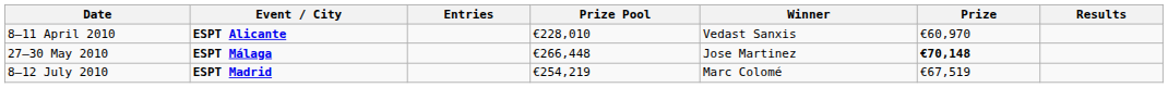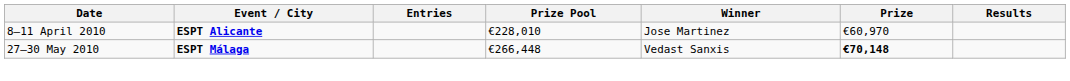8–11 April 2010 | Winner: Vedast Sanxis -> Jose Martinez
27–30 May 2010 | Winner: Jose Martinez -> Vedast Sanxis
- row: 8–12 July 2010 | ESPT Madrid | €254,219 | Marc Colomé | €67,519
